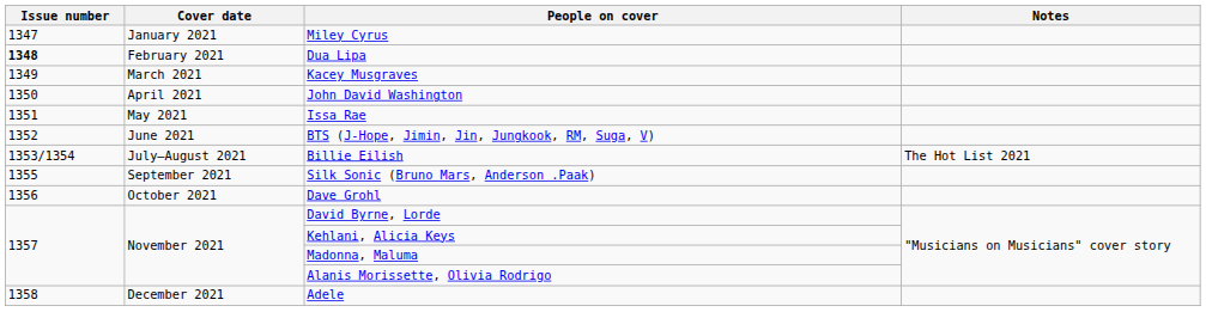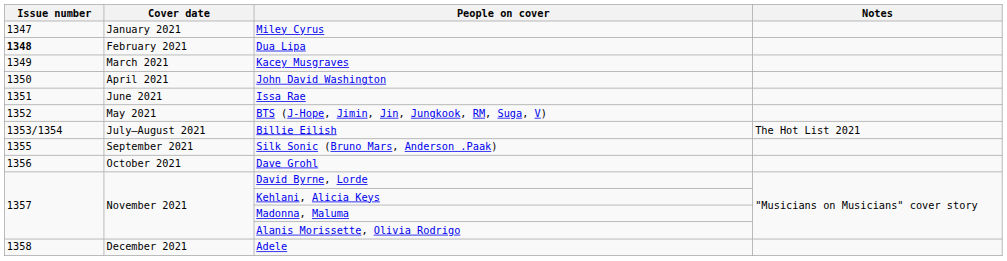Issa Rae | Cover date: May 2021 -> June 2021
BTS (J-Hope, Jimin, Jin, Jungkook, RM, Suga, V) | Cover date: June 2021 -> May 2021
